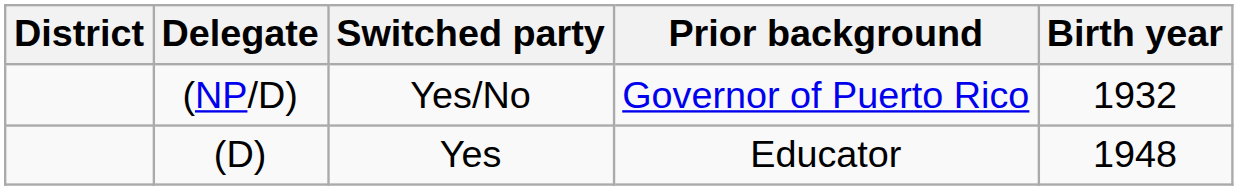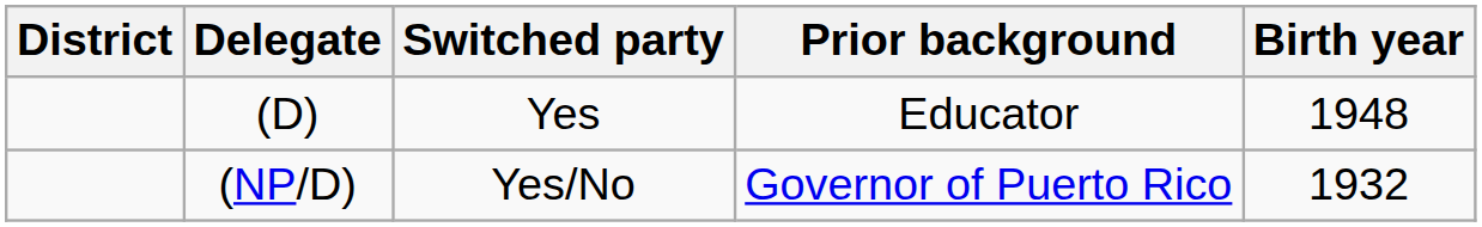rows swapped: (D) <-> (NP/D)
